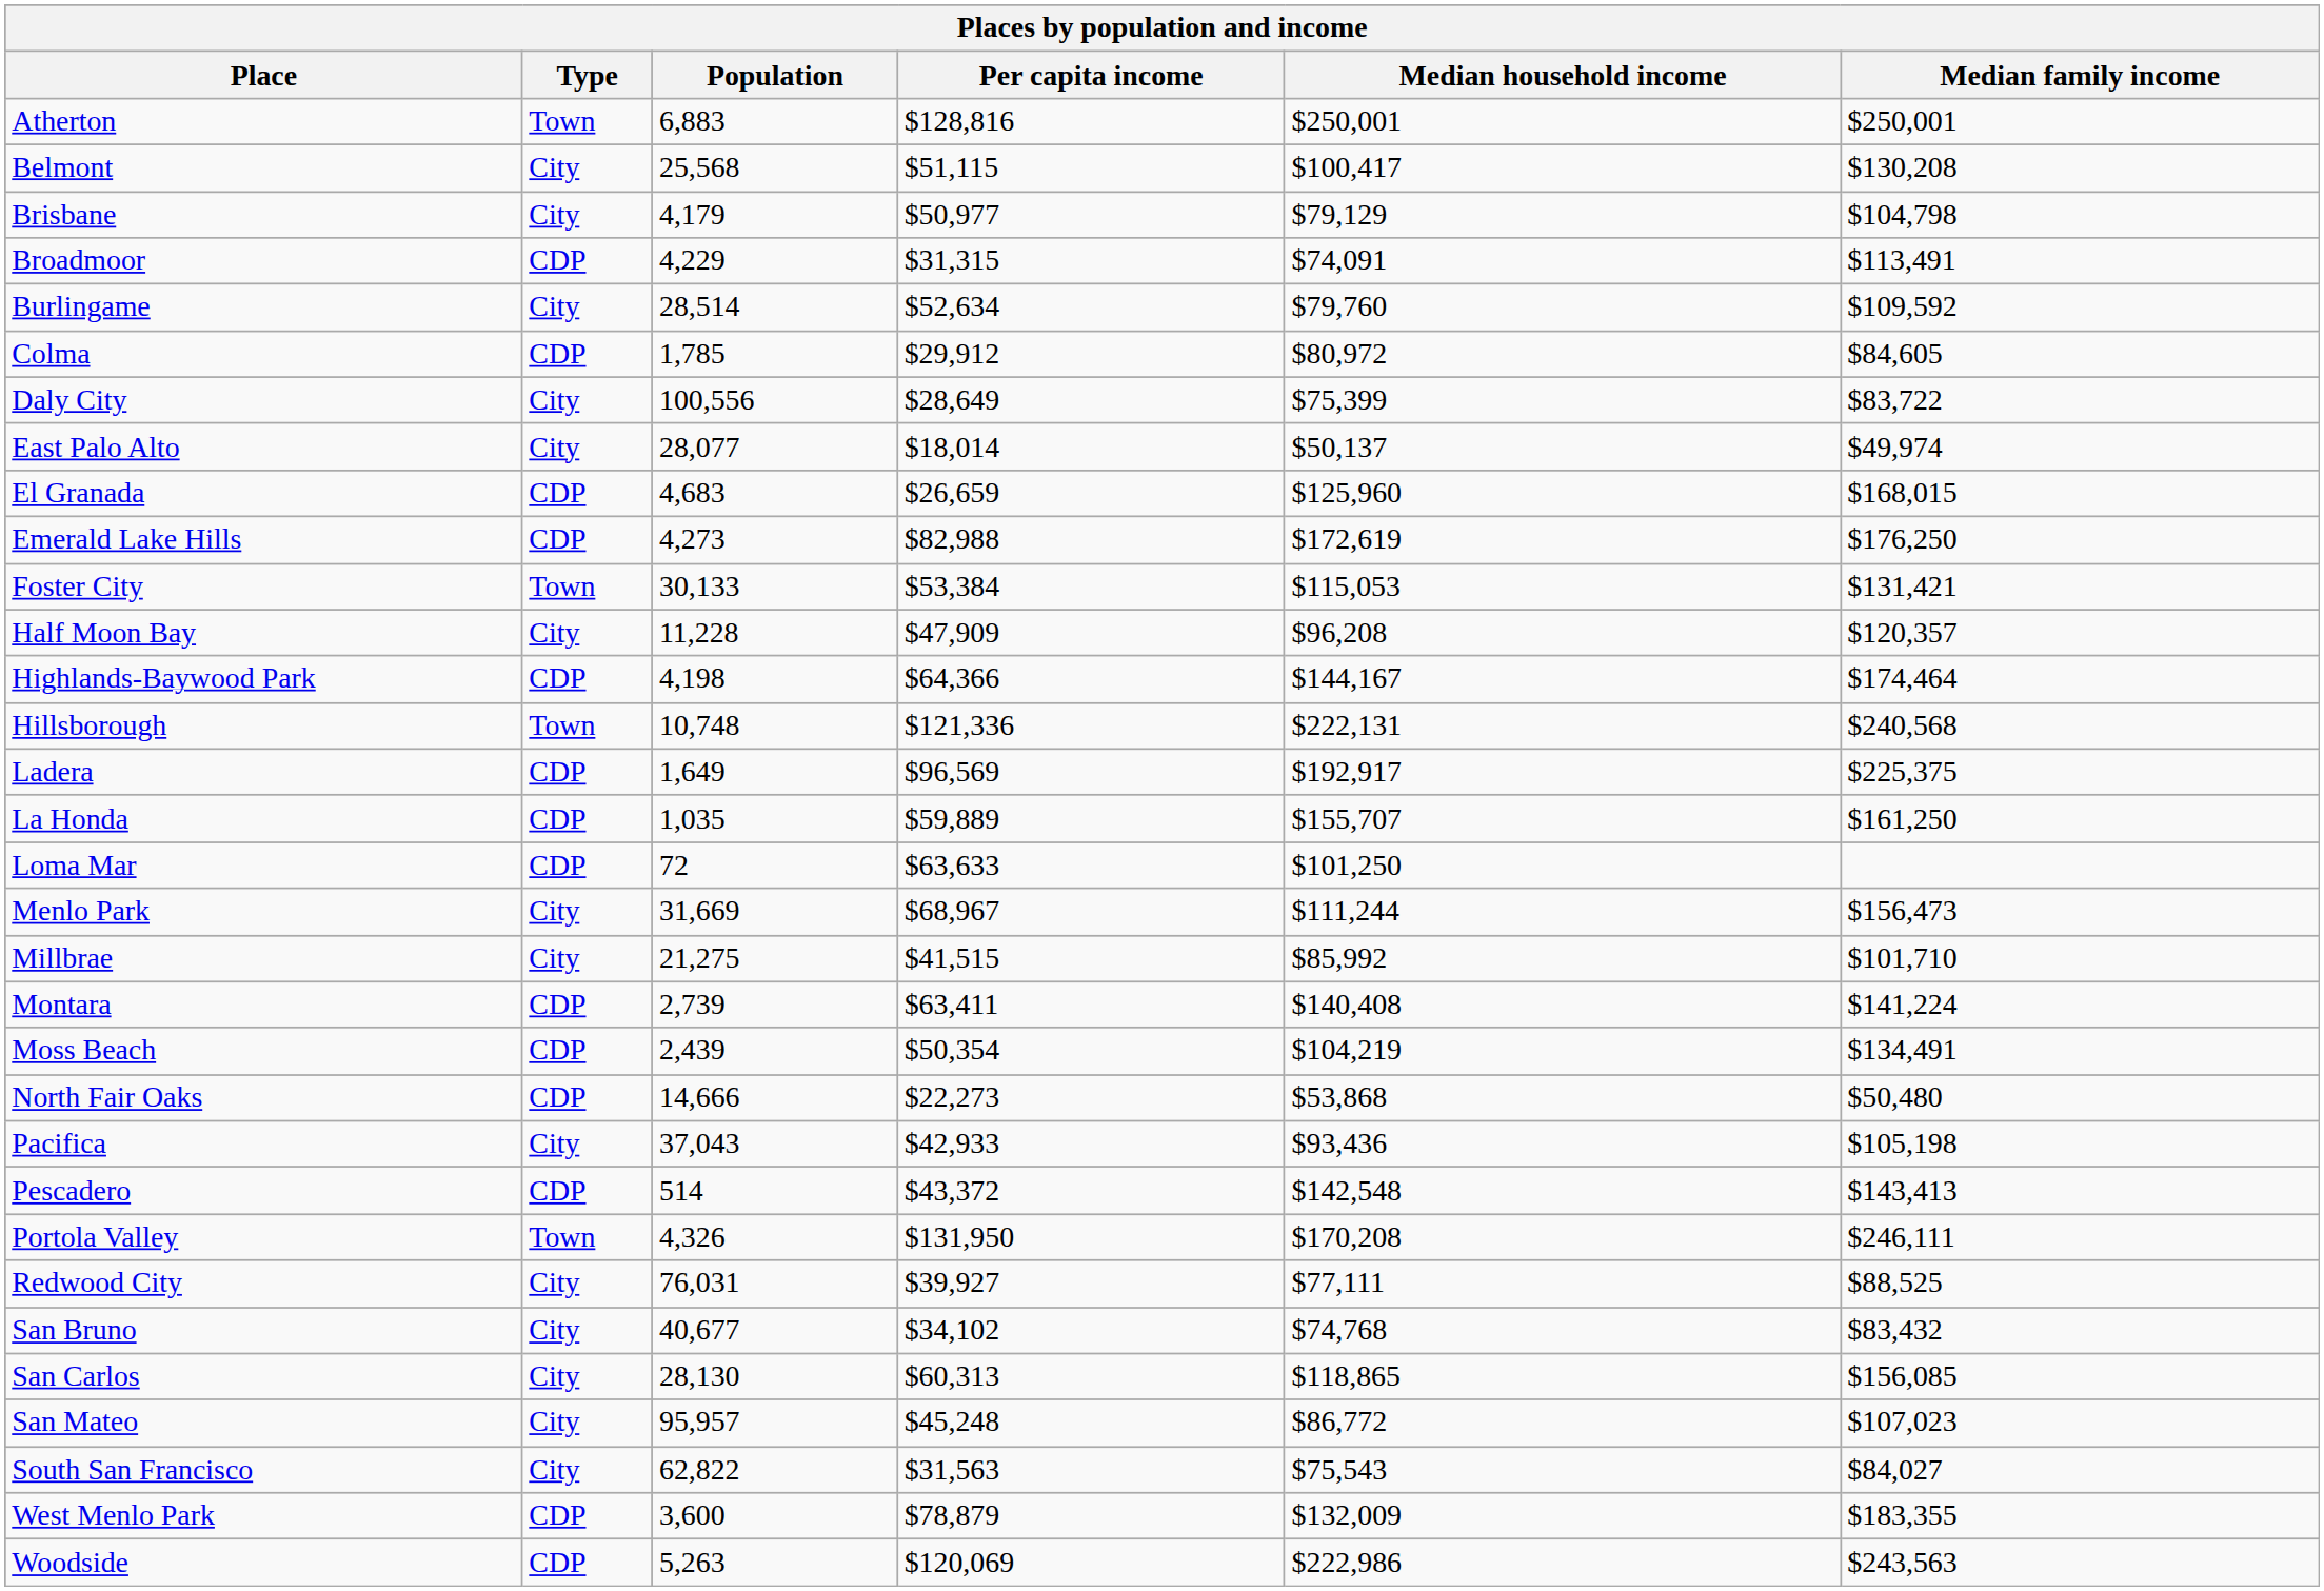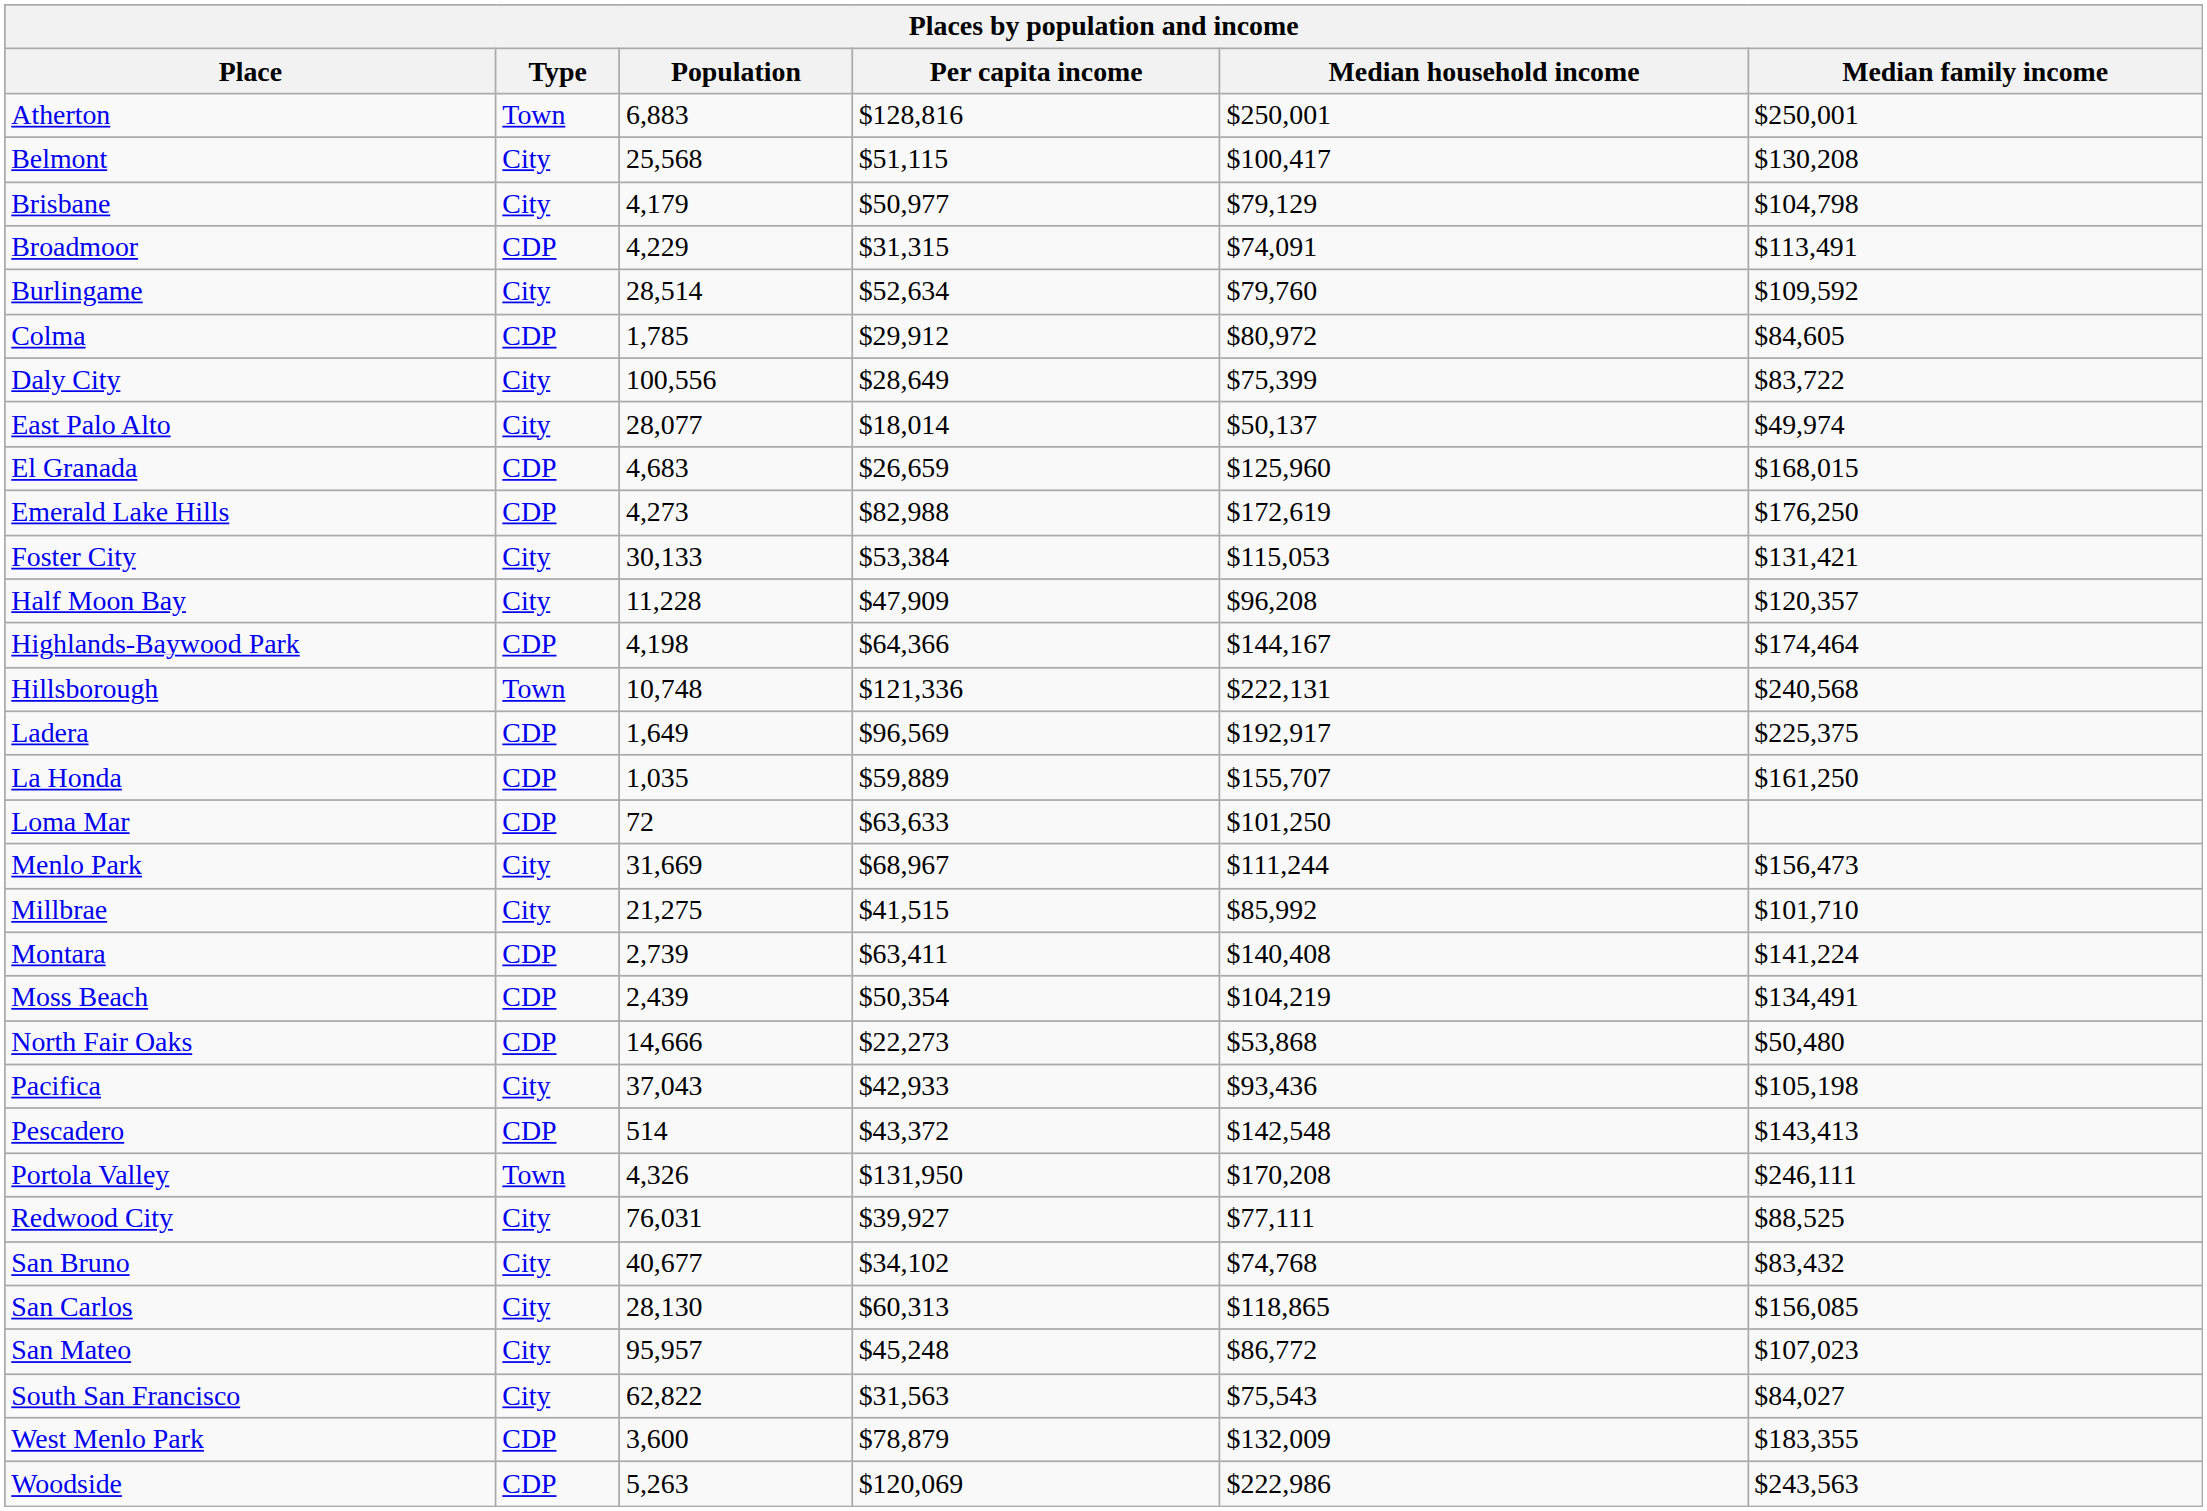Foster City | Type: Town -> City
